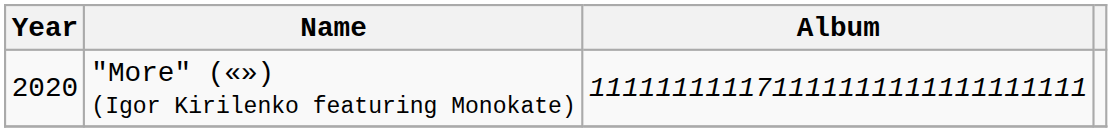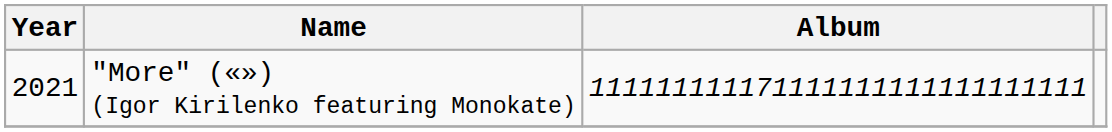"More" («») (Igor Kirilenko featuring Monokate) | Year: 2020 -> 2021
